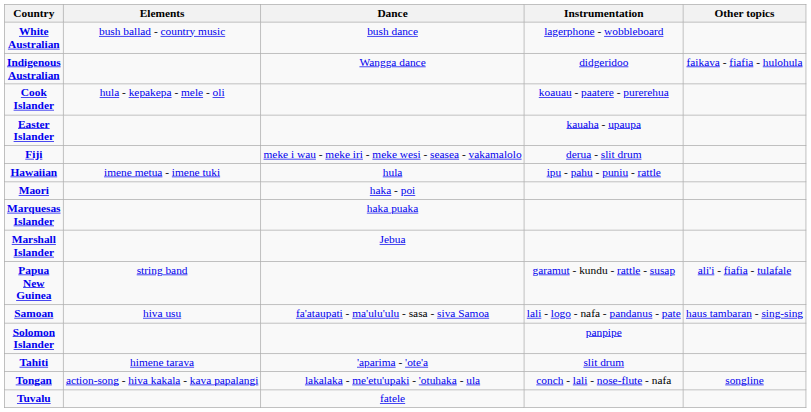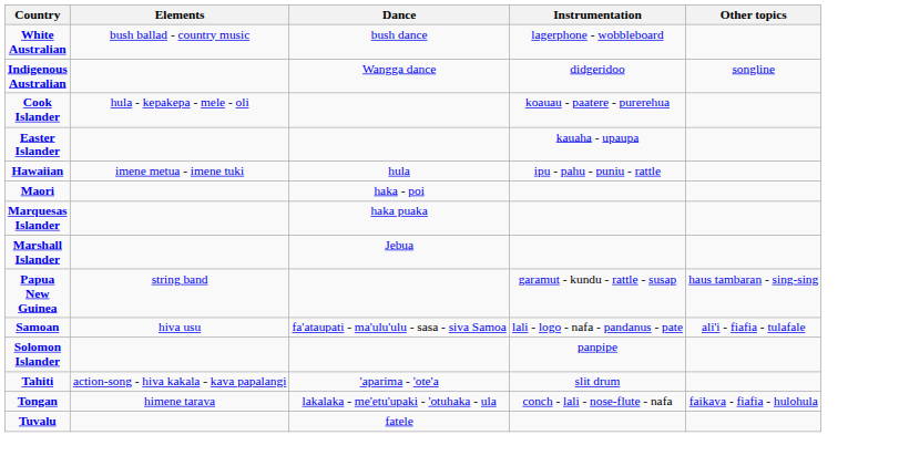Indigenous Australian | Other topics: faikava - fiafia - hulohula -> songline
- row: Fiji | meke i wau - meke iri - meke wesi - seasea - vakamalolo | derua - slit drum
Papua New Guinea | Other topics: ali'i - fiafia - tulafale -> haus tambaran - sing-sing
Samoan | Other topics: haus tambaran - sing-sing -> ali'i - fiafia - tulafale
Tahiti | Elements: himene tarava -> action-song - hiva kakala - kava papalangi
Tongan | Elements: action-song - hiva kakala - kava papalangi -> himene tarava
Tongan | Other topics: songline -> faikava - fiafia - hulohula
